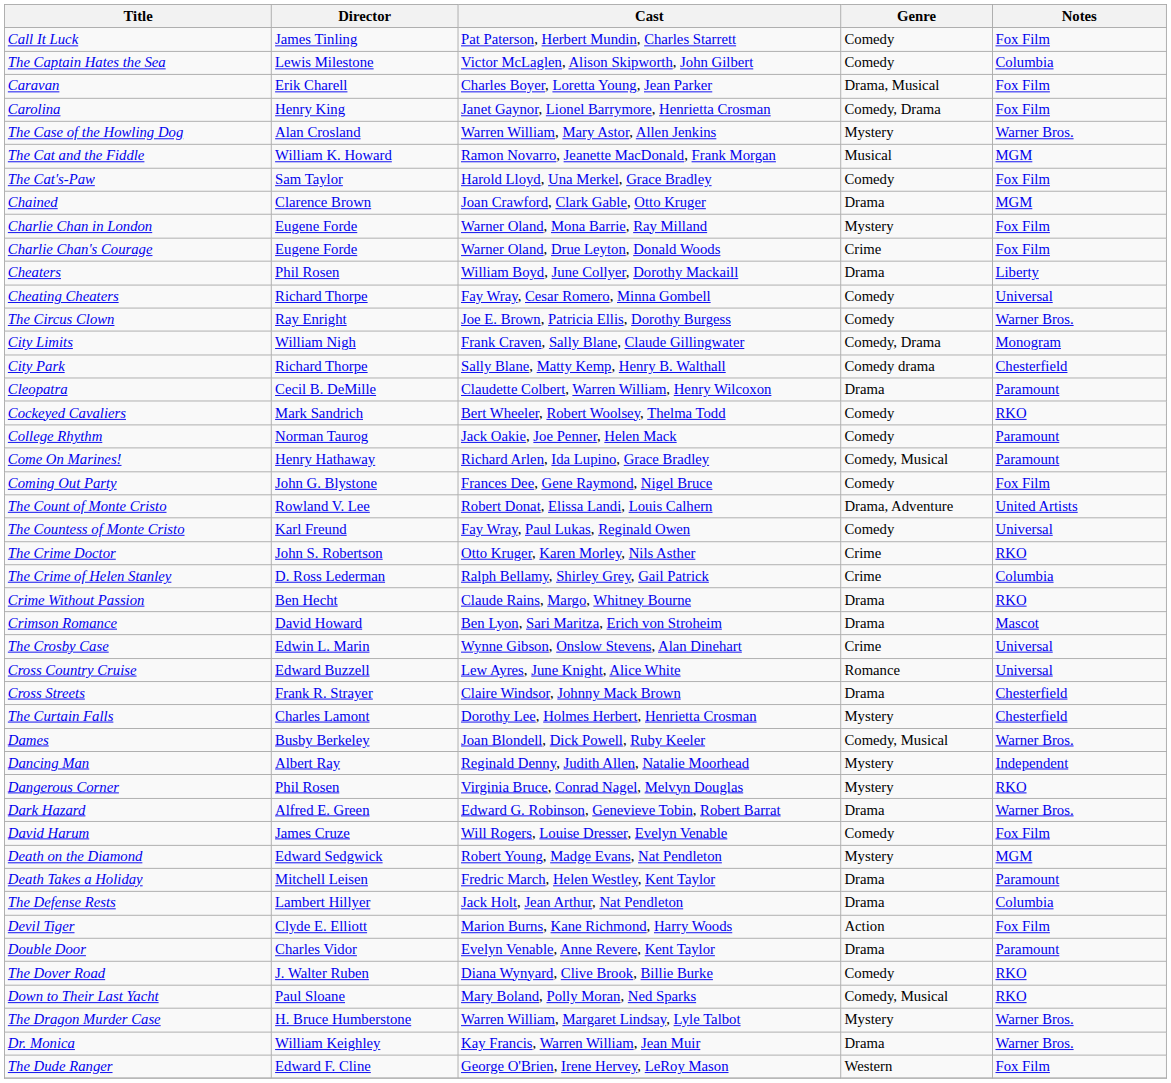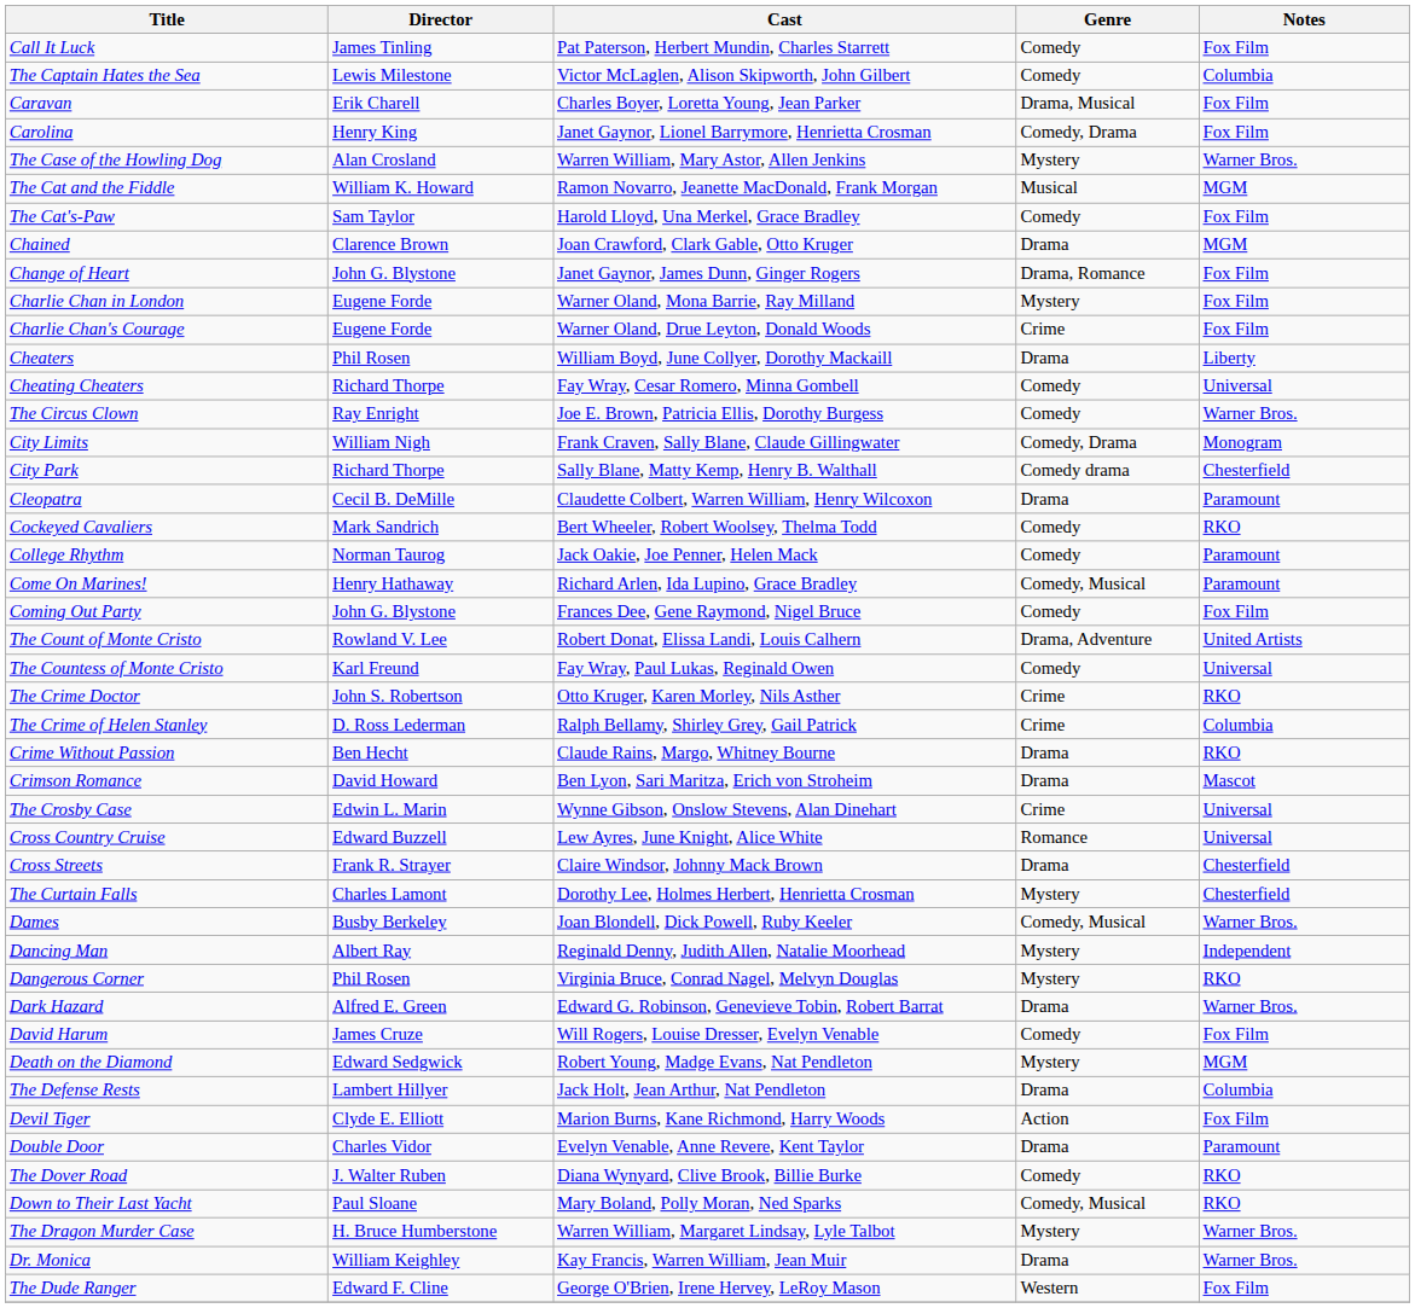+ row: Change of Heart | John G. Blystone | Janet Gaynor, James Dunn, Ginger Rogers | Drama, Romance | Fox Film
- row: Death Takes a Holiday | Mitchell Leisen | Fredric March, Helen Westley, Kent Taylor | Drama | Paramount
